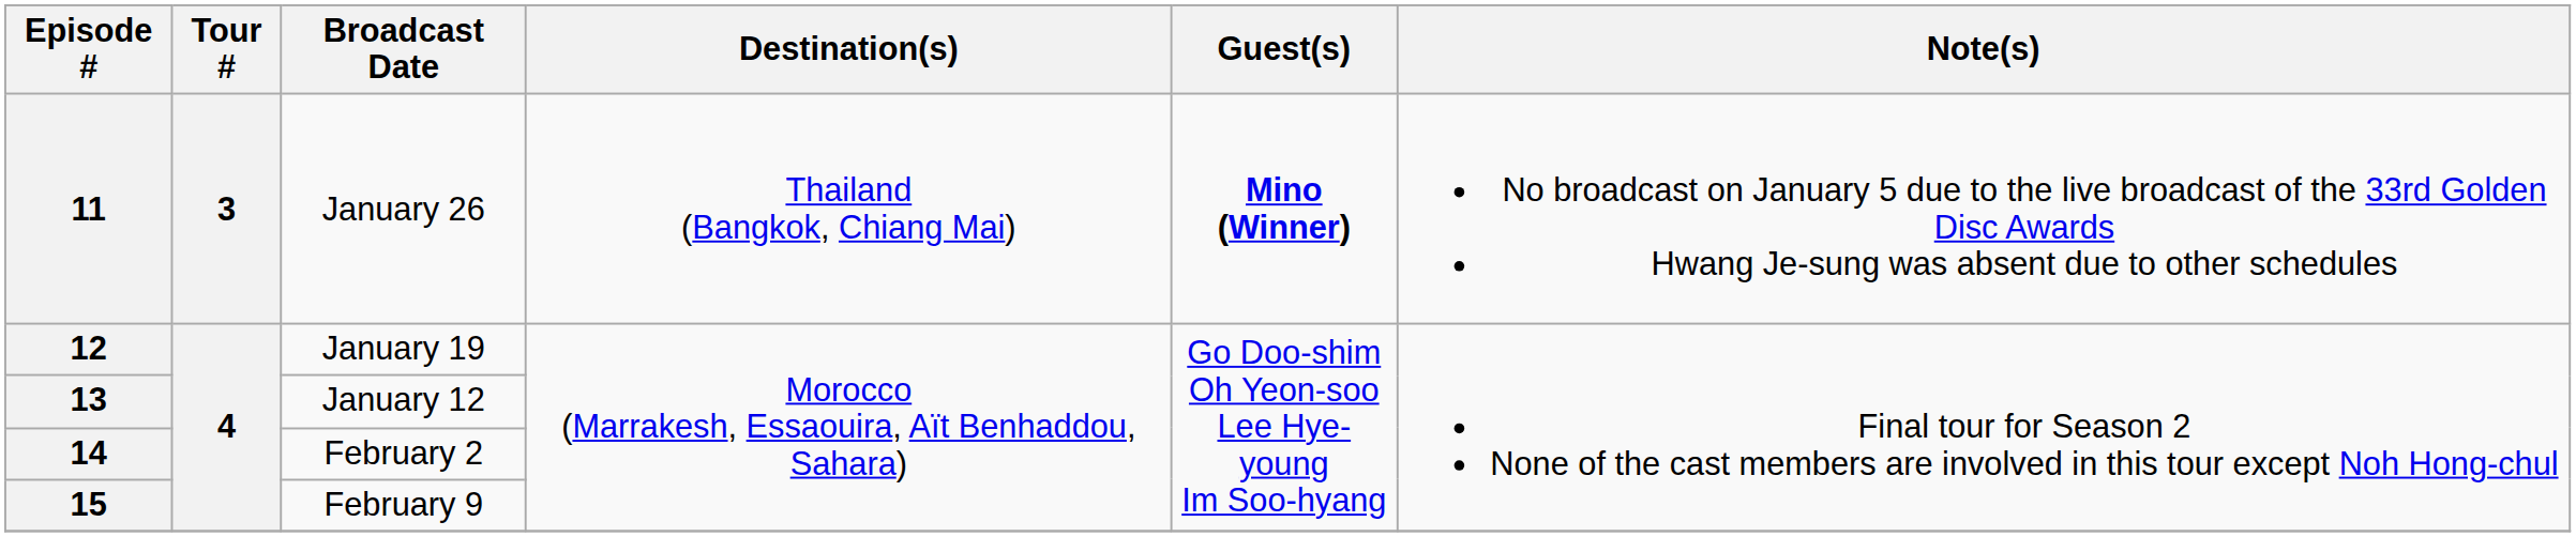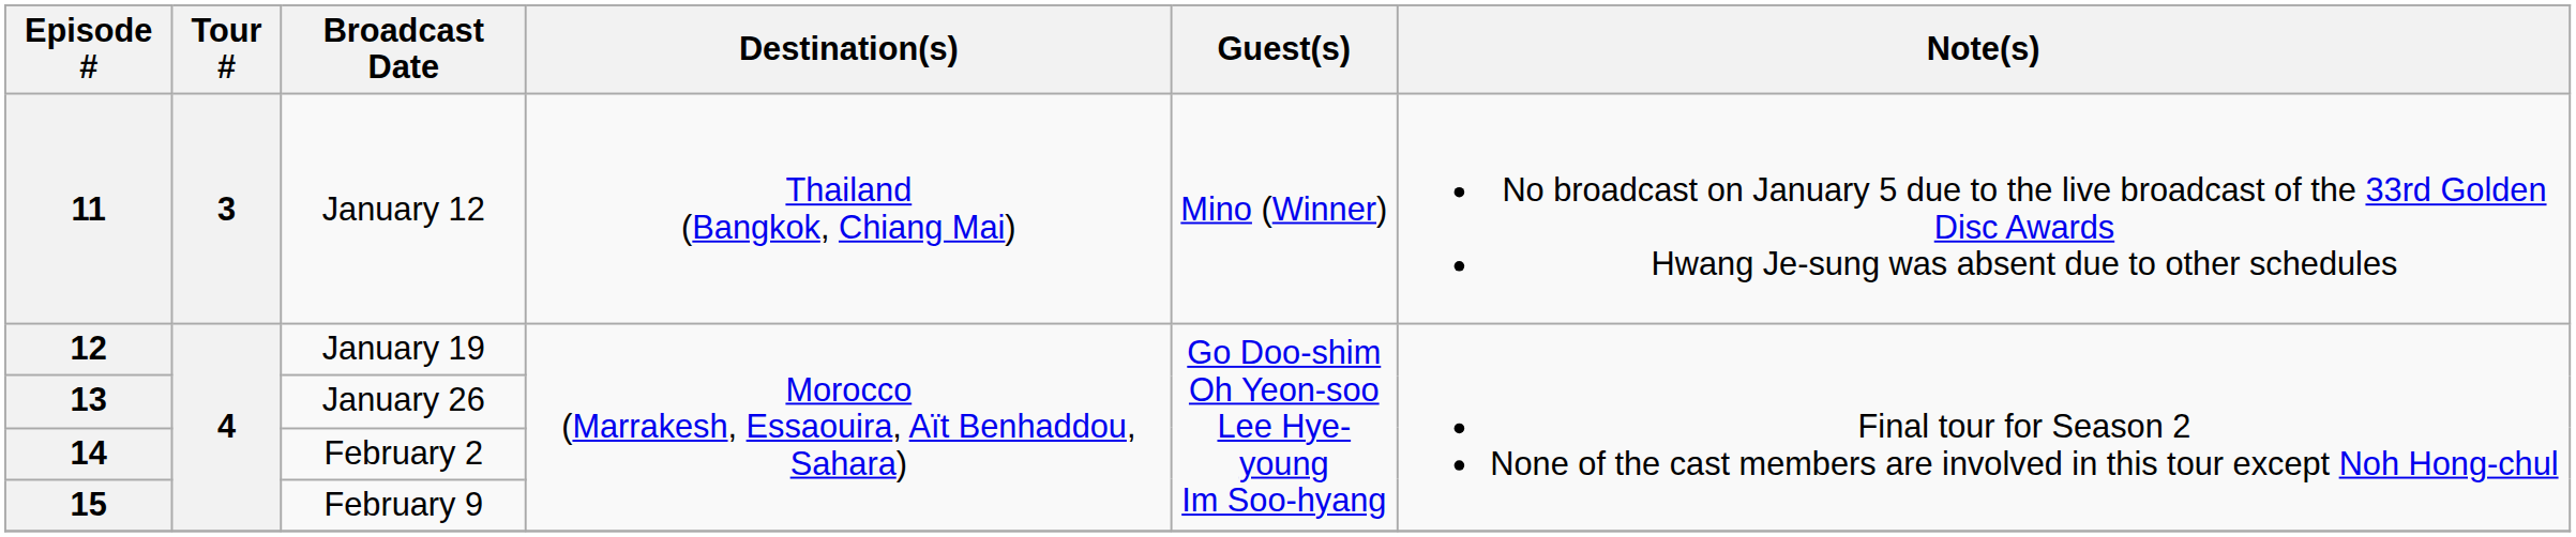11 | Broadcast Date: January 26 -> January 12
11 | Guest(s): bold -> normal
13 | Broadcast Date: January 12 -> January 26
